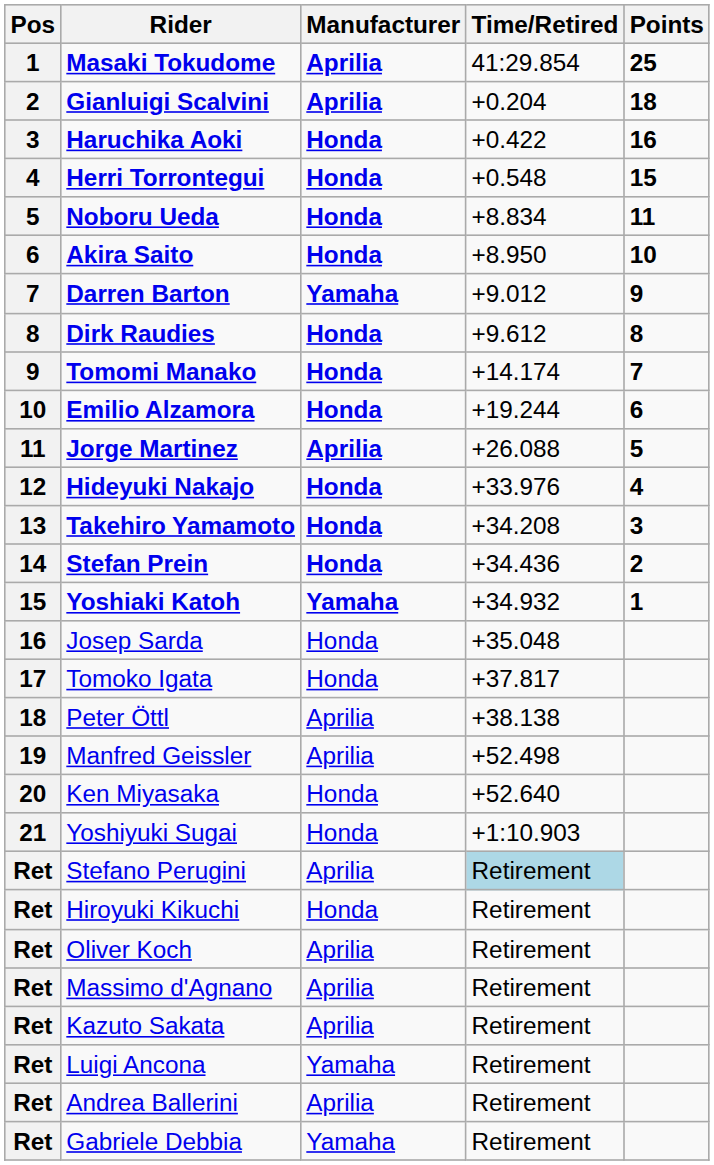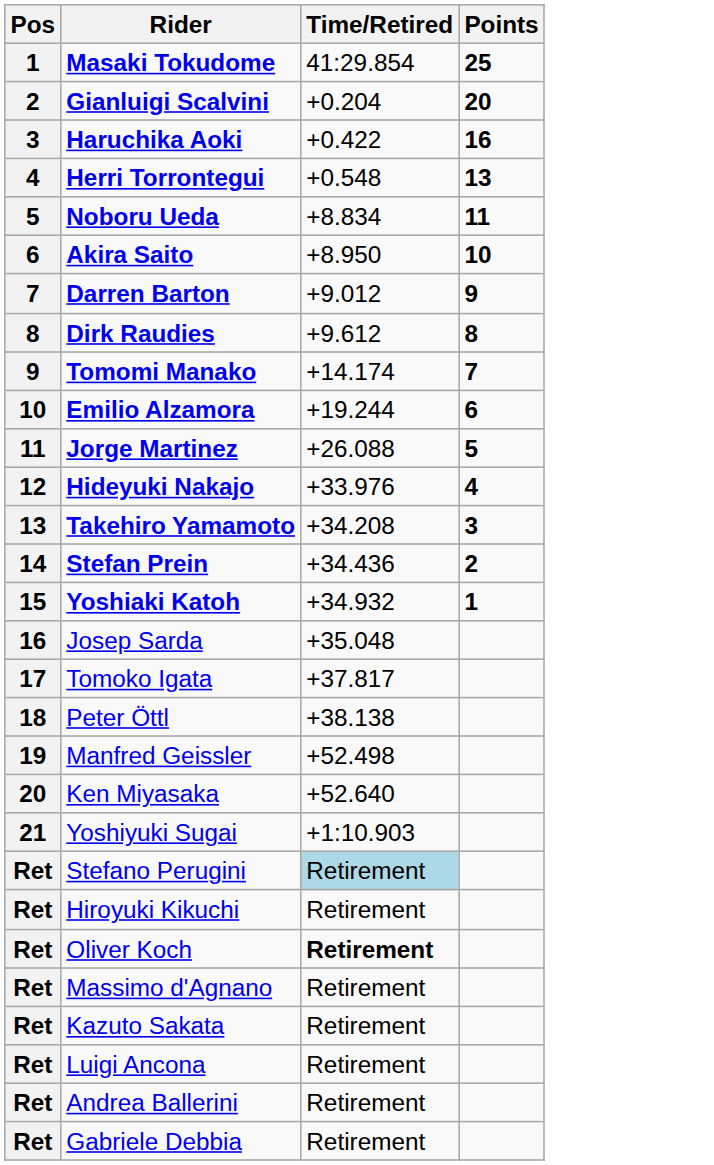- column: Manufacturer | Aprilia | Aprilia | Honda | Honda | Honda | Honda | Yamaha | Honda | Honda | Honda | Aprilia | Honda | Honda | Honda | Yamaha | Honda | Honda | Aprilia | Aprilia | Honda | Honda | Aprilia | Honda | Aprilia | Aprilia | Aprilia | Yamaha | Aprilia | Yamaha
Gianluigi Scalvini | Points: 18 -> 20
Herri Torrontegui | Points: 15 -> 13
Oliver Koch | Time/Retired: normal -> bold
